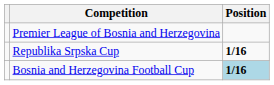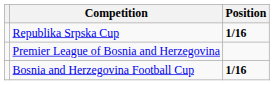rows swapped: Premier League of Bosnia and Herzegovina <-> Republika Srpska Cup
Bosnia and Herzegovina Football Cup | Position: lightblue background -> no background
